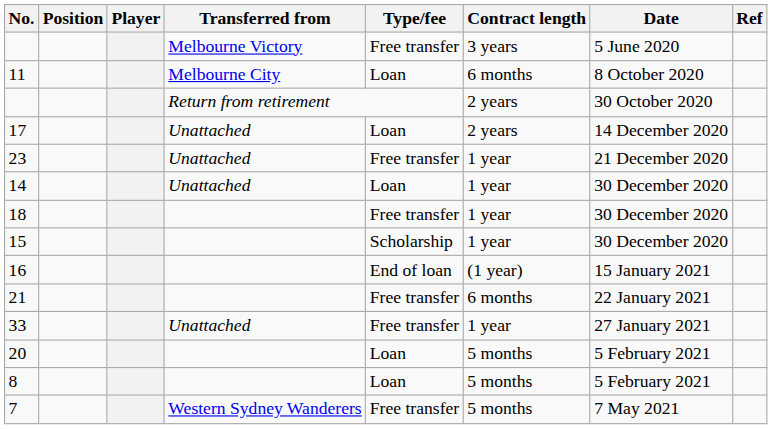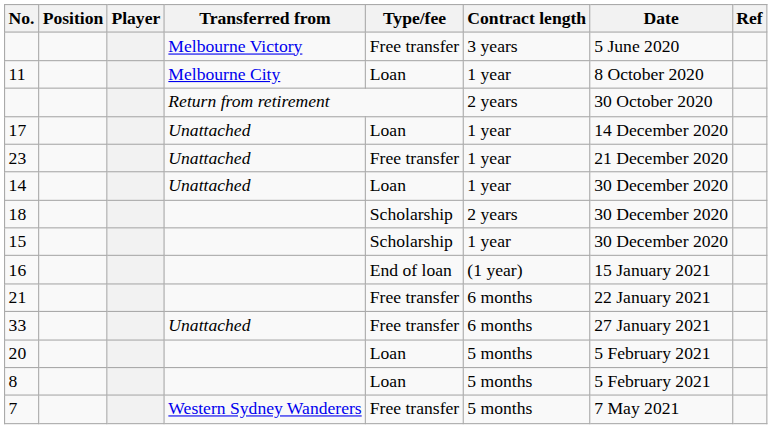11 | Contract length: 6 months -> 1 year
17 | Contract length: 2 years -> 1 year
18 | Type/fee: Free transfer -> Scholarship
18 | Contract length: 1 year -> 2 years
33 | Contract length: 1 year -> 6 months
